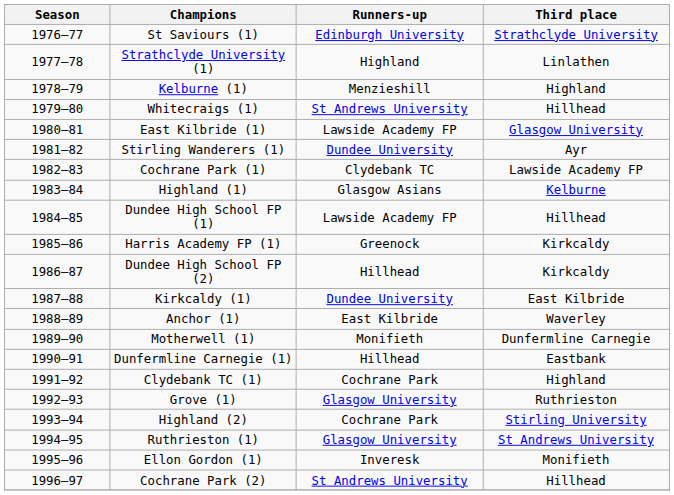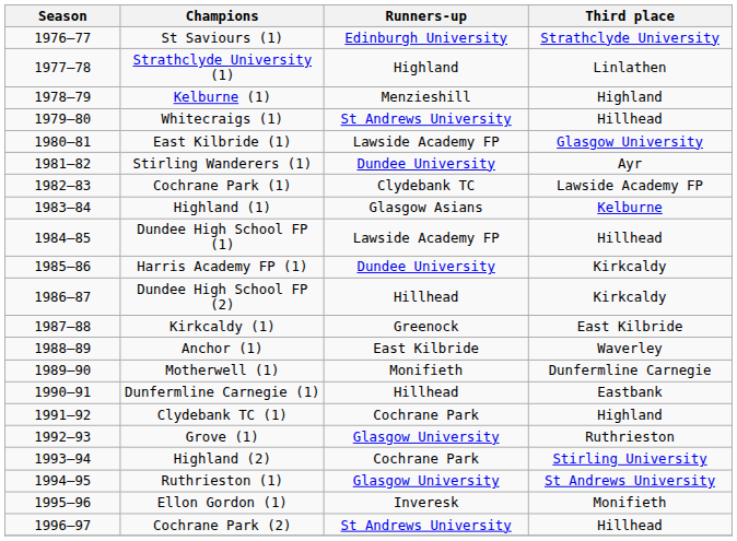Harris Academy FP (1) | Runners-up: Greenock -> Dundee University
Kirkcaldy (1) | Runners-up: Dundee University -> Greenock
